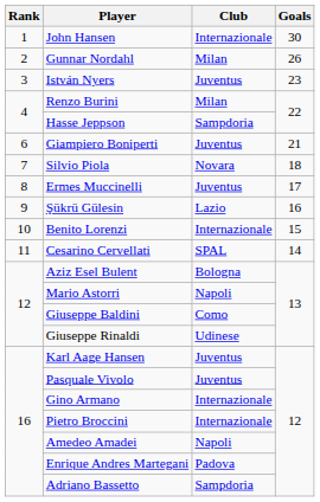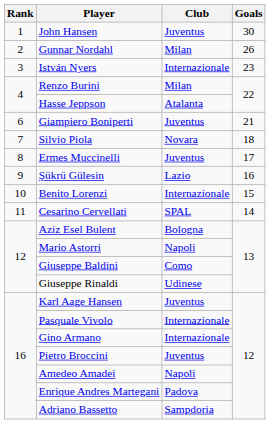John Hansen | Club: Internazionale -> Juventus
István Nyers | Club: Juventus -> Internazionale
Hasse Jeppson | Club: Sampdoria -> Atalanta
Pasquale Vivolo | Club: Juventus -> Internazionale
Pietro Broccini | Club: Internazionale -> Juventus
